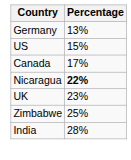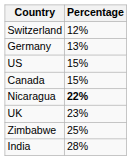+ row: Switzerland | 12%
Canada | Percentage: 17% -> 15%
